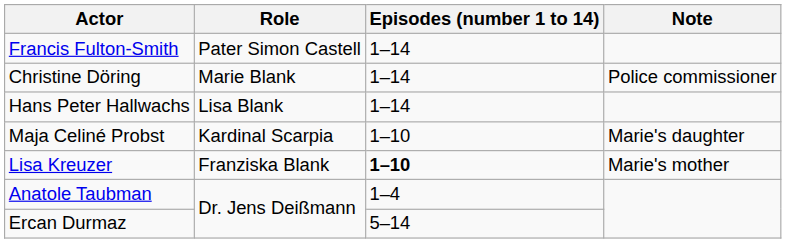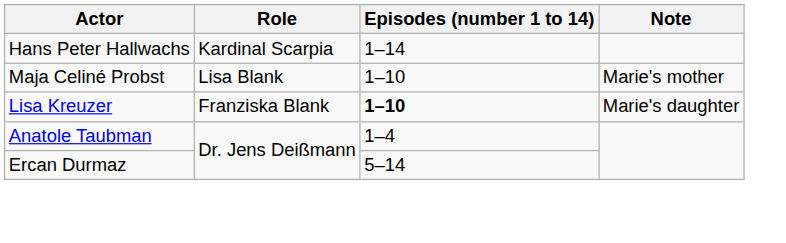- row: Francis Fulton-Smith | Pater Simon Castell | 1–14
- row: Christine Döring | Marie Blank | 1–14 | Police commissioner
Hans Peter Hallwachs | Role: Lisa Blank -> Kardinal Scarpia
Maja Celiné Probst | Role: Kardinal Scarpia -> Lisa Blank
Maja Celiné Probst | Note: Marie's daughter -> Marie's mother
Lisa Kreuzer | Note: Marie's mother -> Marie's daughter
